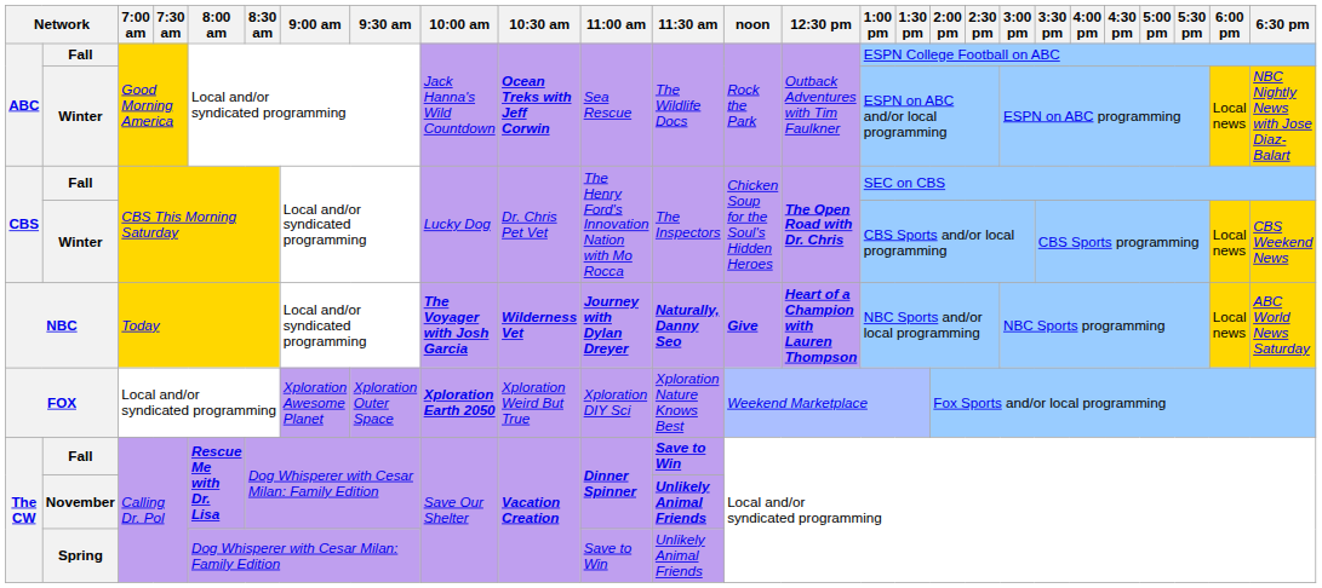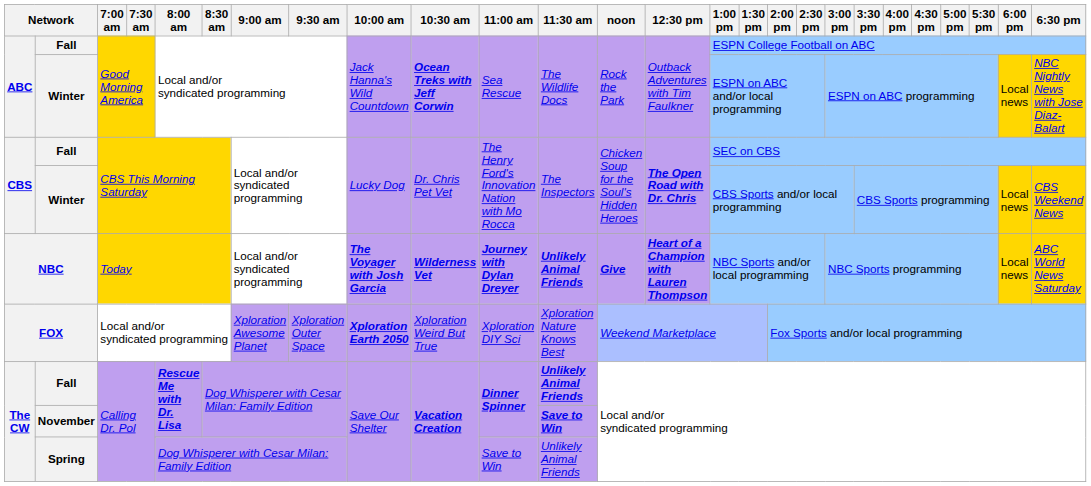NBC | 11:30 am: Naturally, Danny Seo -> Unlikely Animal Friends
The CW / Fall | 11:30 am: Save to Win -> Unlikely Animal Friends
November | 11:30 am: Unlikely Animal Friends -> Save to Win
